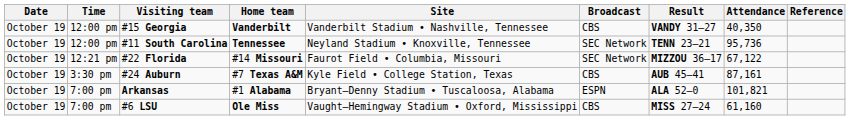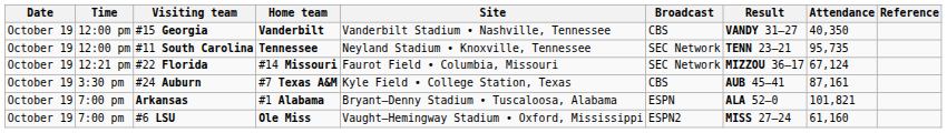#11 South Carolina | Attendance: 95,736 -> 95,735
#22 Florida | Attendance: 67,122 -> 67,124
#6 LSU | Broadcast: CBS -> ESPN2
